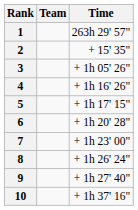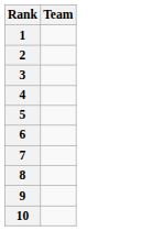- column: Time | 263h 29' 57" | + 15' 35" | + 1h 05' 26" | + 1h 16' 26" | + 1h 17' 15" | + 1h 20' 28" | + 1h 23' 00" | + 1h 26' 24" | + 1h 27' 40" | + 1h 37' 16"
